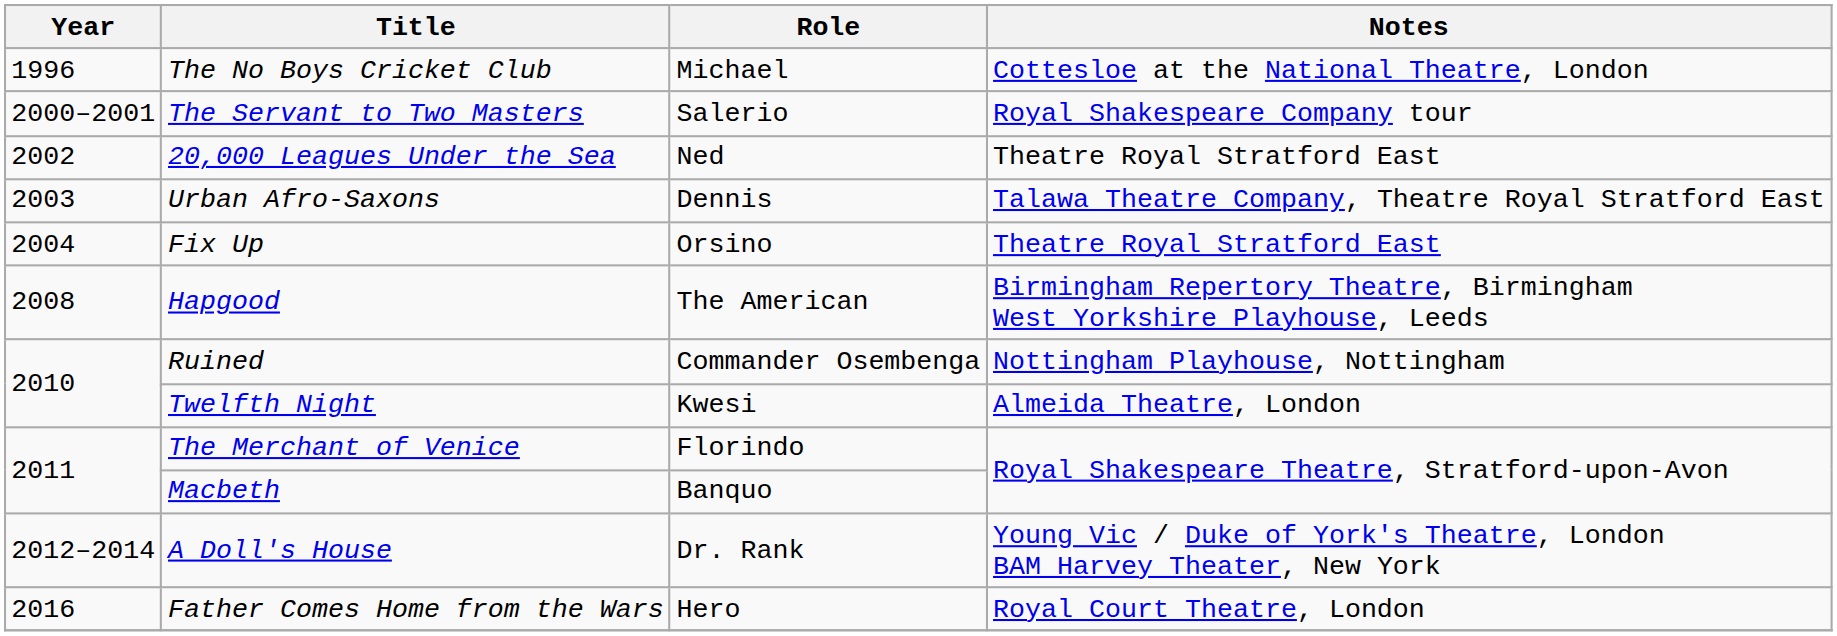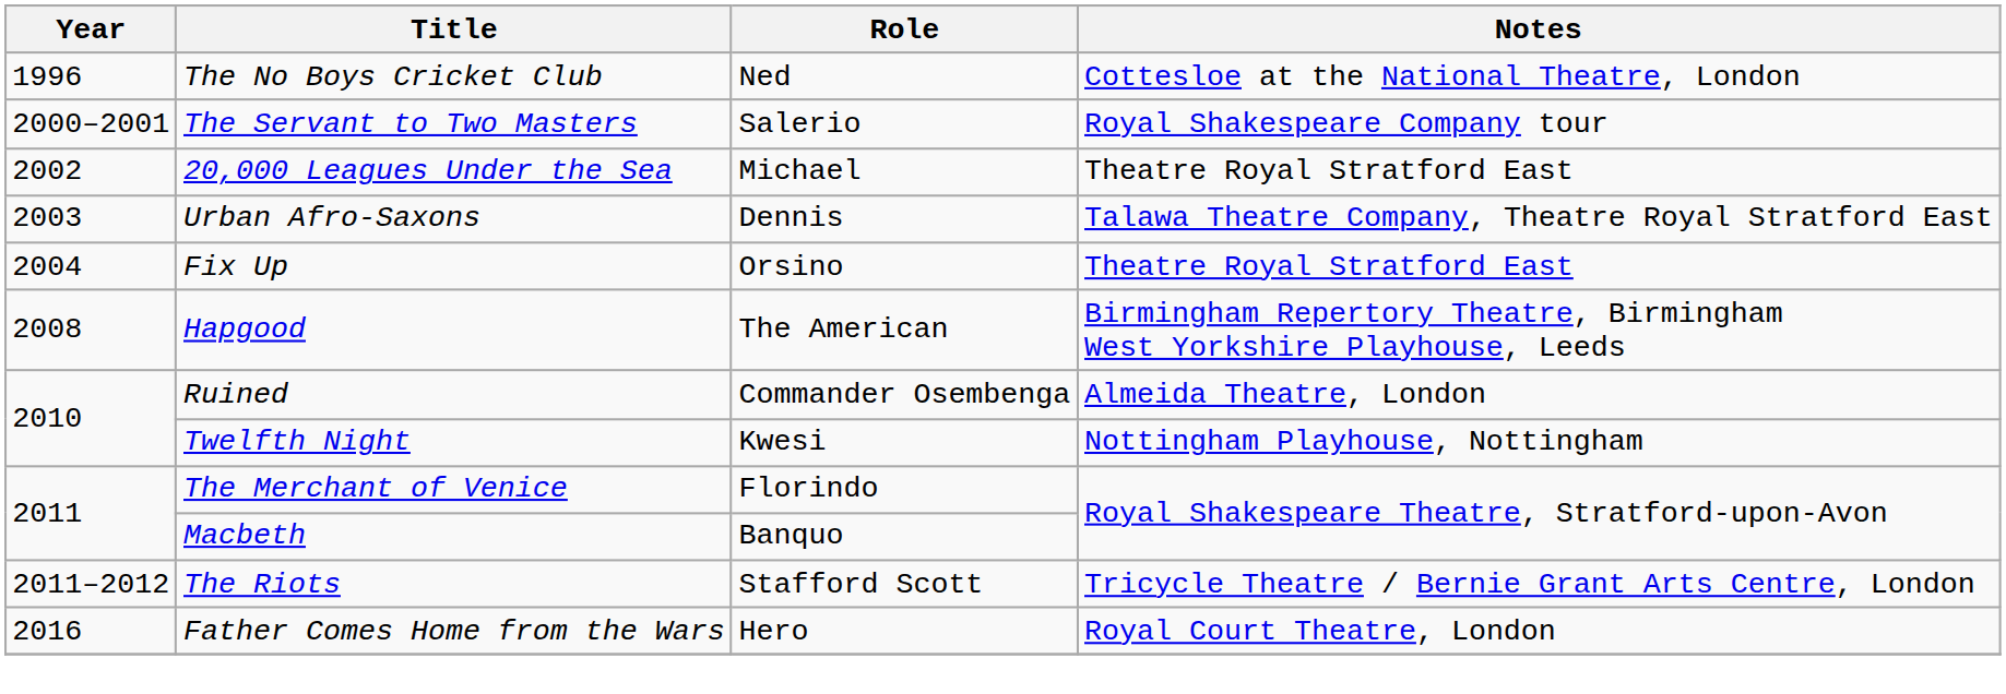The No Boys Cricket Club | Role: Michael -> Ned
20,000 Leagues Under the Sea | Role: Ned -> Michael
Ruined | Notes: Nottingham Playhouse, Nottingham -> Almeida Theatre, London
Twelfth Night | Notes: Almeida Theatre, London -> Nottingham Playhouse, Nottingham
+ row: 2011–2012 | The Riots | Stafford Scott | Tricycle Theatre / Bernie Grant Arts Centre, London
- row: 2012–2014 | A Doll's House | Dr. Rank | Young Vic / Duke of York's Theatre, London BAM Harvey Theater, New York
